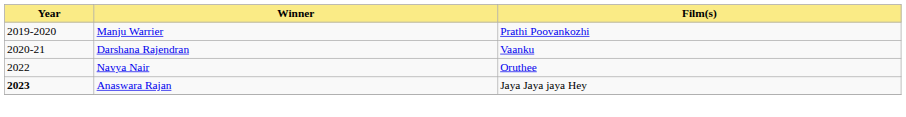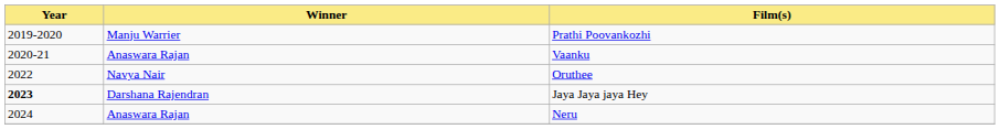Vaanku | Winner: Darshana Rajendran -> Anaswara Rajan
Jaya Jaya jaya Hey | Winner: Anaswara Rajan -> Darshana Rajendran
+ row: 2024 | Anaswara Rajan | Neru
